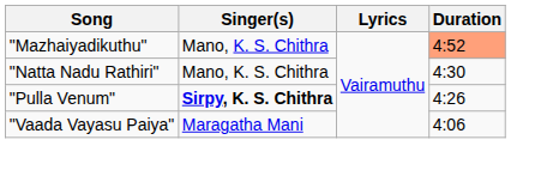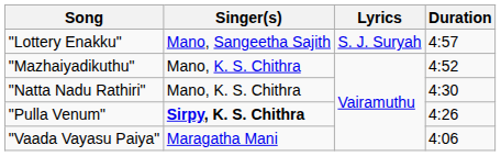+ row: "Lottery Enakku" | Mano, Sangeetha Sajith | S. J. Suryah | 4:57
"Mazhaiyadikuthu" | Duration: lightsalmon background -> no background
